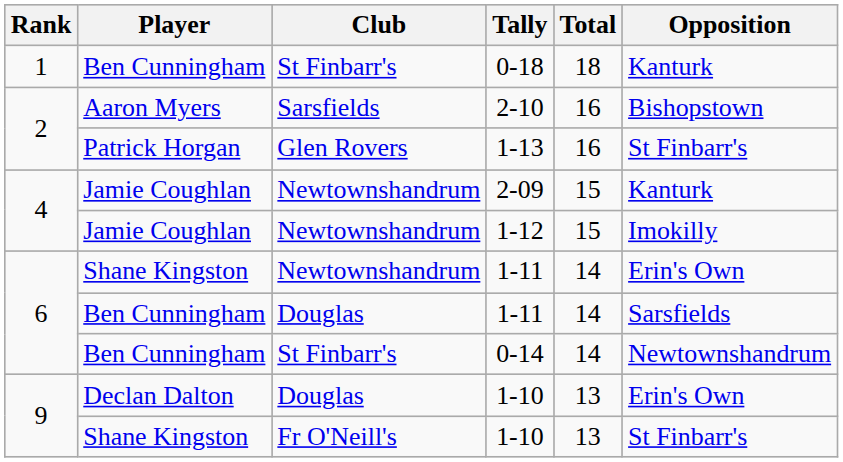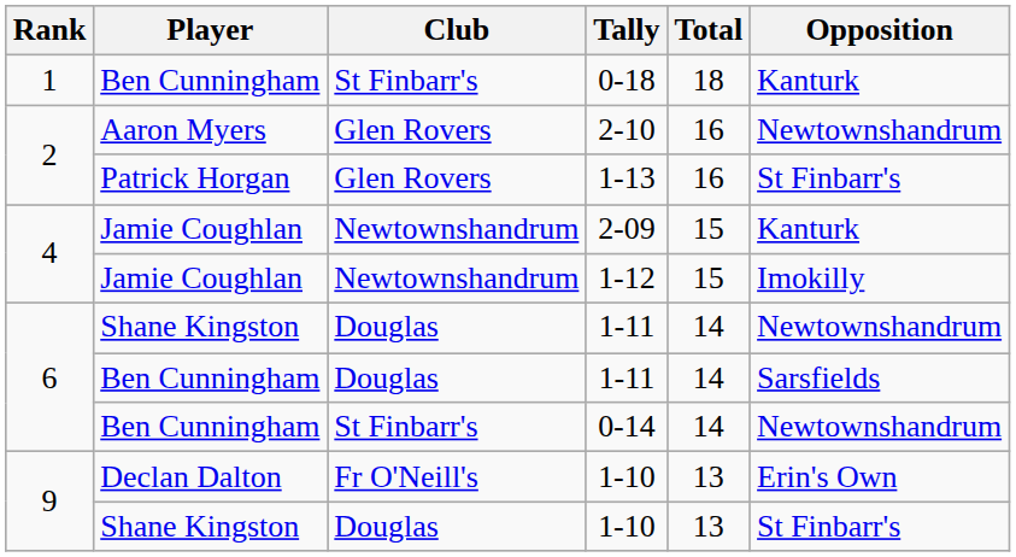2-10 | Club: Sarsfields -> Glen Rovers
2-10 | Opposition: Bishopstown -> Newtownshandrum
Shane Kingston / 1-11 | Club: Newtownshandrum -> Douglas
Shane Kingston / 1-11 | Opposition: Erin's Own -> Newtownshandrum
Declan Dalton / 1-10 | Club: Douglas -> Fr O'Neill's
Shane Kingston / 1-10 | Club: Fr O'Neill's -> Douglas
